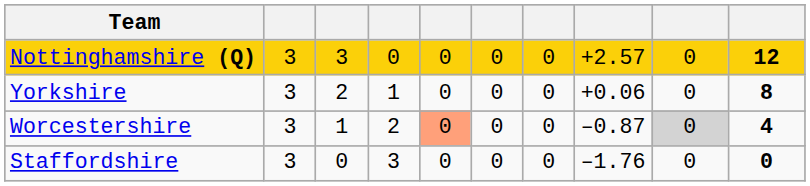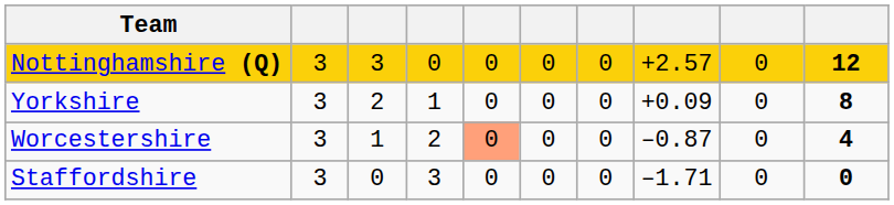Yorkshire | column 8: +0.06 -> +0.09
Worcestershire | column 9: lightgrey background -> no background
Staffordshire | column 8: –1.76 -> –1.71
